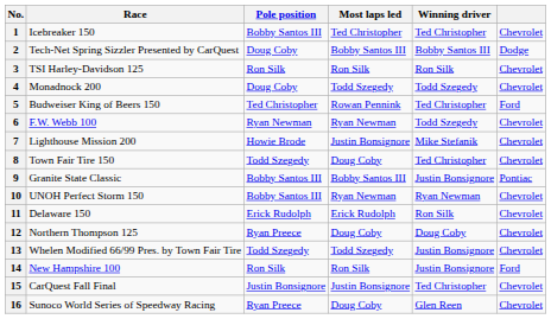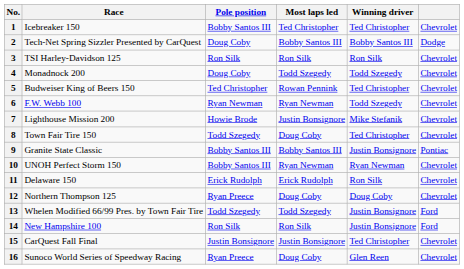5 | column 6: Ford -> Chevrolet
13 | column 6: Chevrolet -> Ford
